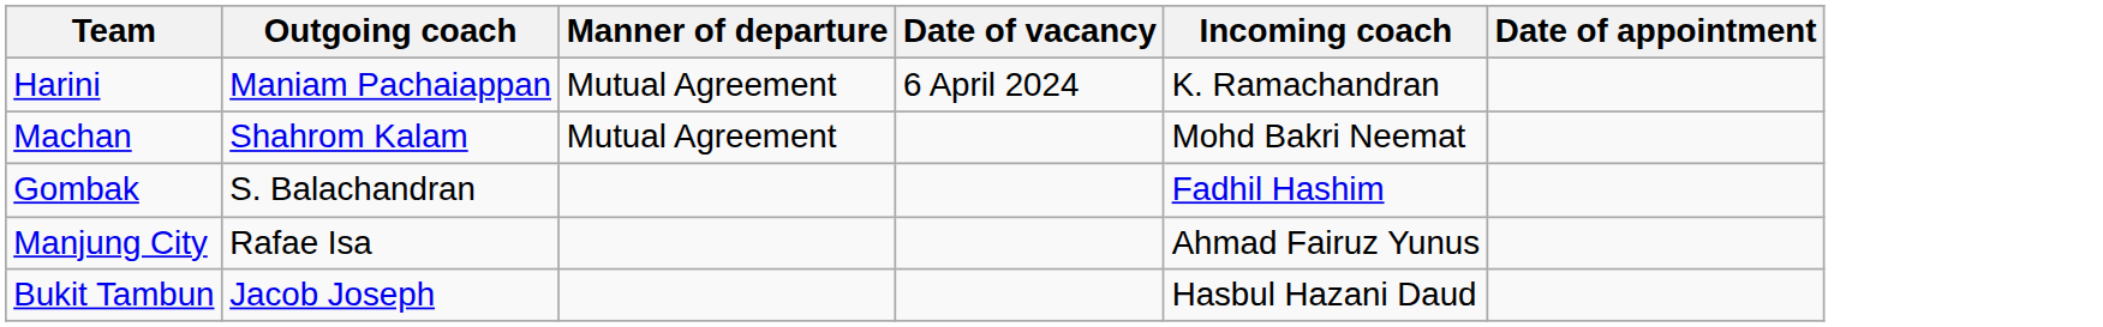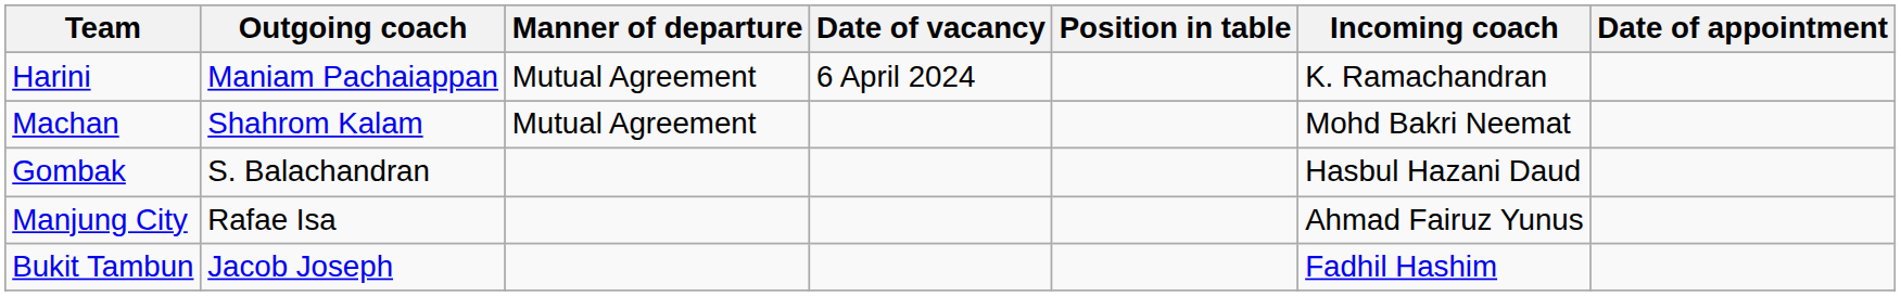+ column: Position in table
Gombak | Incoming coach: Fadhil Hashim -> Hasbul Hazani Daud
Bukit Tambun | Incoming coach: Hasbul Hazani Daud -> Fadhil Hashim
